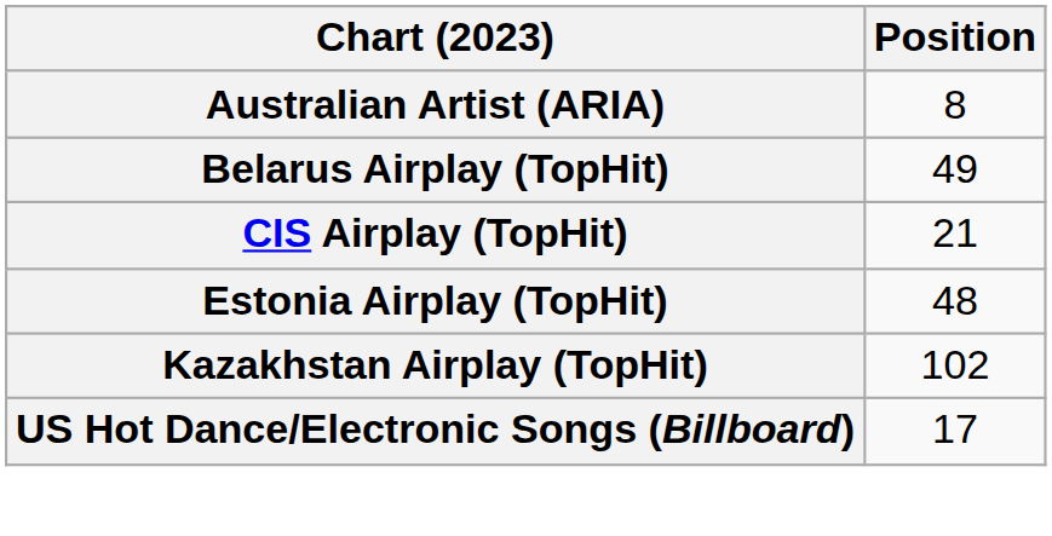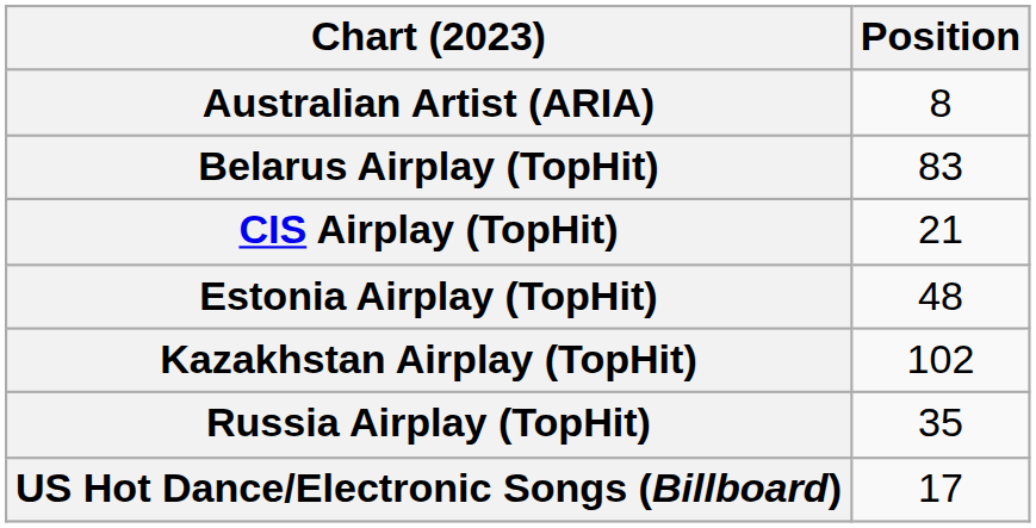Belarus Airplay (TopHit) | Position: 49 -> 83
+ row: Russia Airplay (TopHit) | 35
